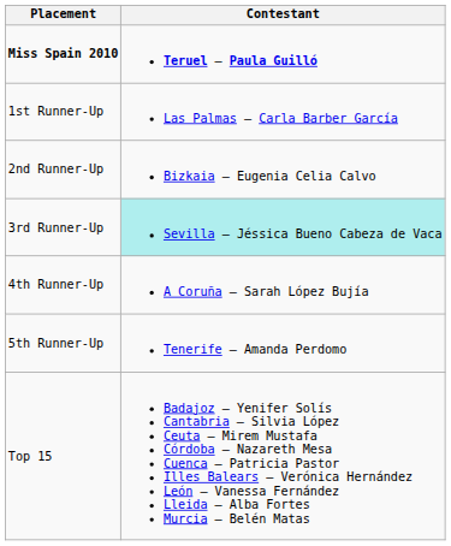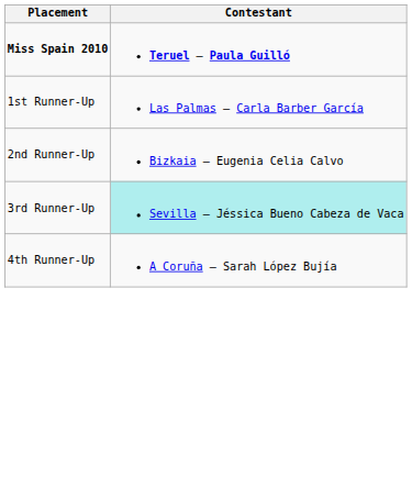- row: 5th Runner-Up | Tenerife – Amanda Perdomo
- row: Top 15 | Badajoz – Yenifer Solís Cantabria – Silvia López Ceuta – Mirem Mustafa Córdoba – Nazareth Mesa Cuenca – Patricia Pastor Illes Balears – Verónica Hernández León – Vanessa Fernández Lleida – Alba Fortes Murcia – Belén Matas
